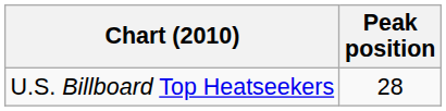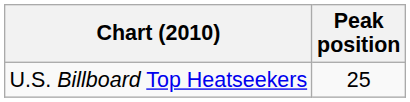U.S. Billboard Top Heatseekers | Peak position: 28 -> 25
